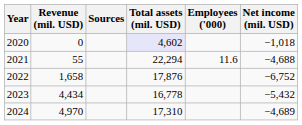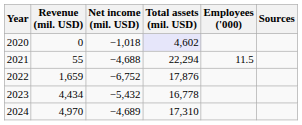columns swapped: Net income (mil. USD) <-> Sources
2021 | Employees ('000): 11.6 -> 11.5
2022 | Revenue (mil. USD): 1,658 -> 1,659
